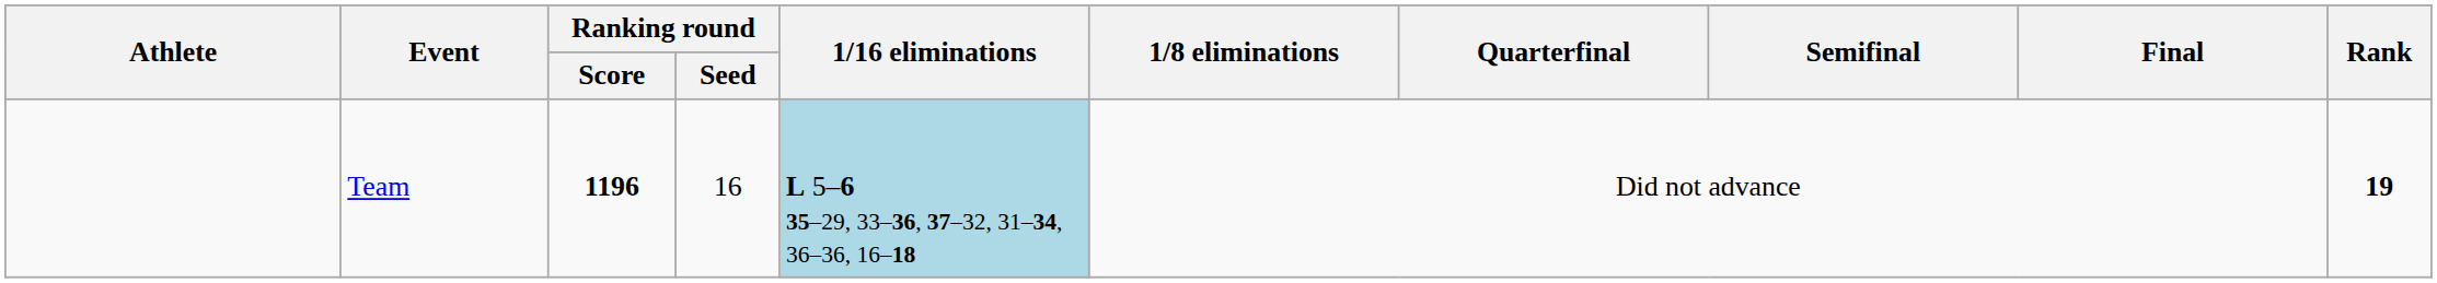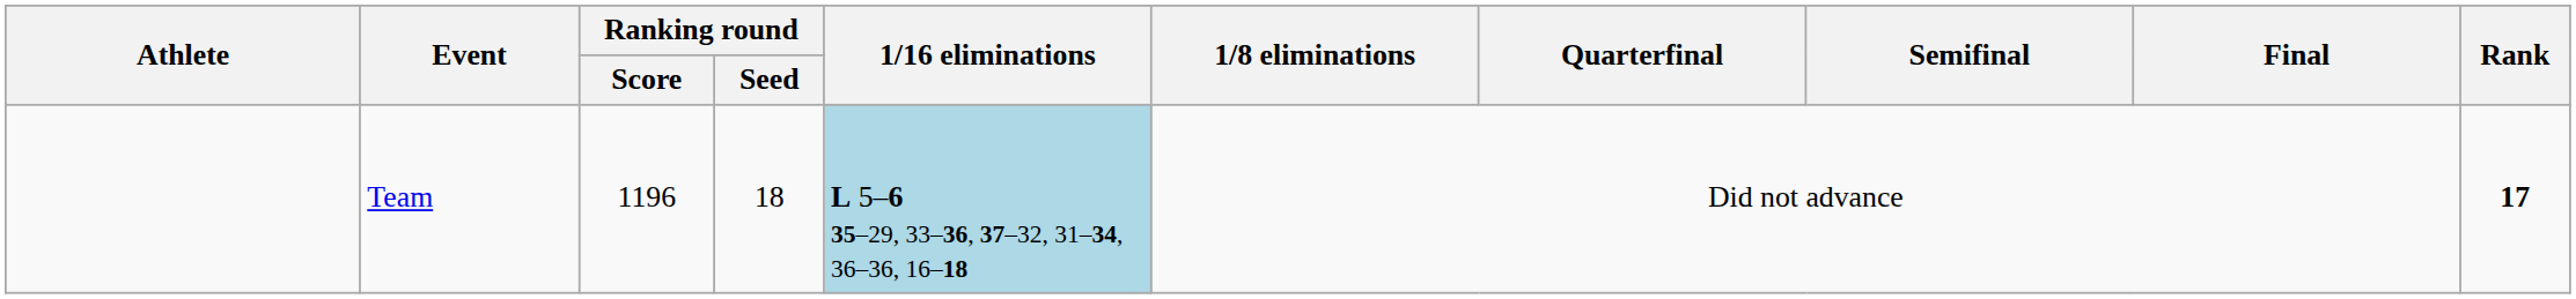Team | Ranking round / Score: bold -> normal
Team | Ranking round / Seed: 16 -> 18
Team | Rank: 19 -> 17
